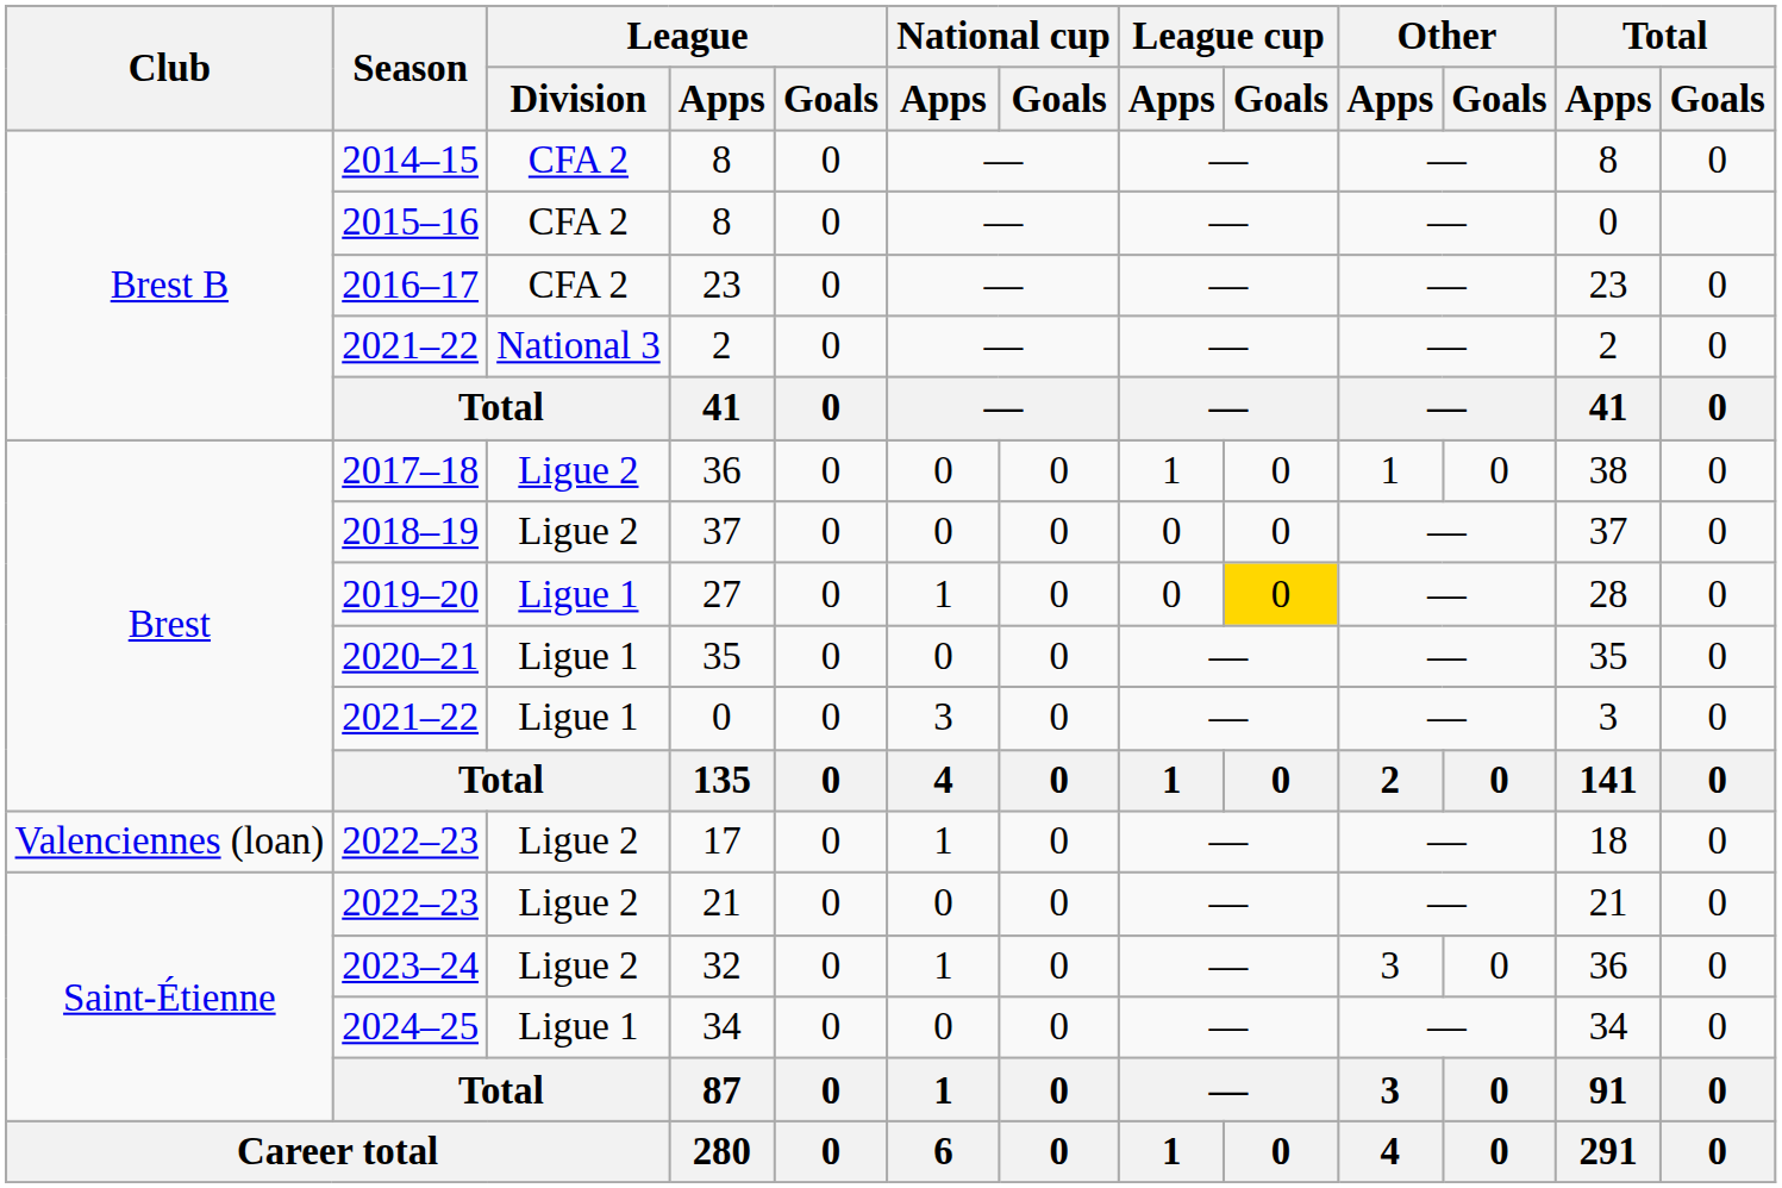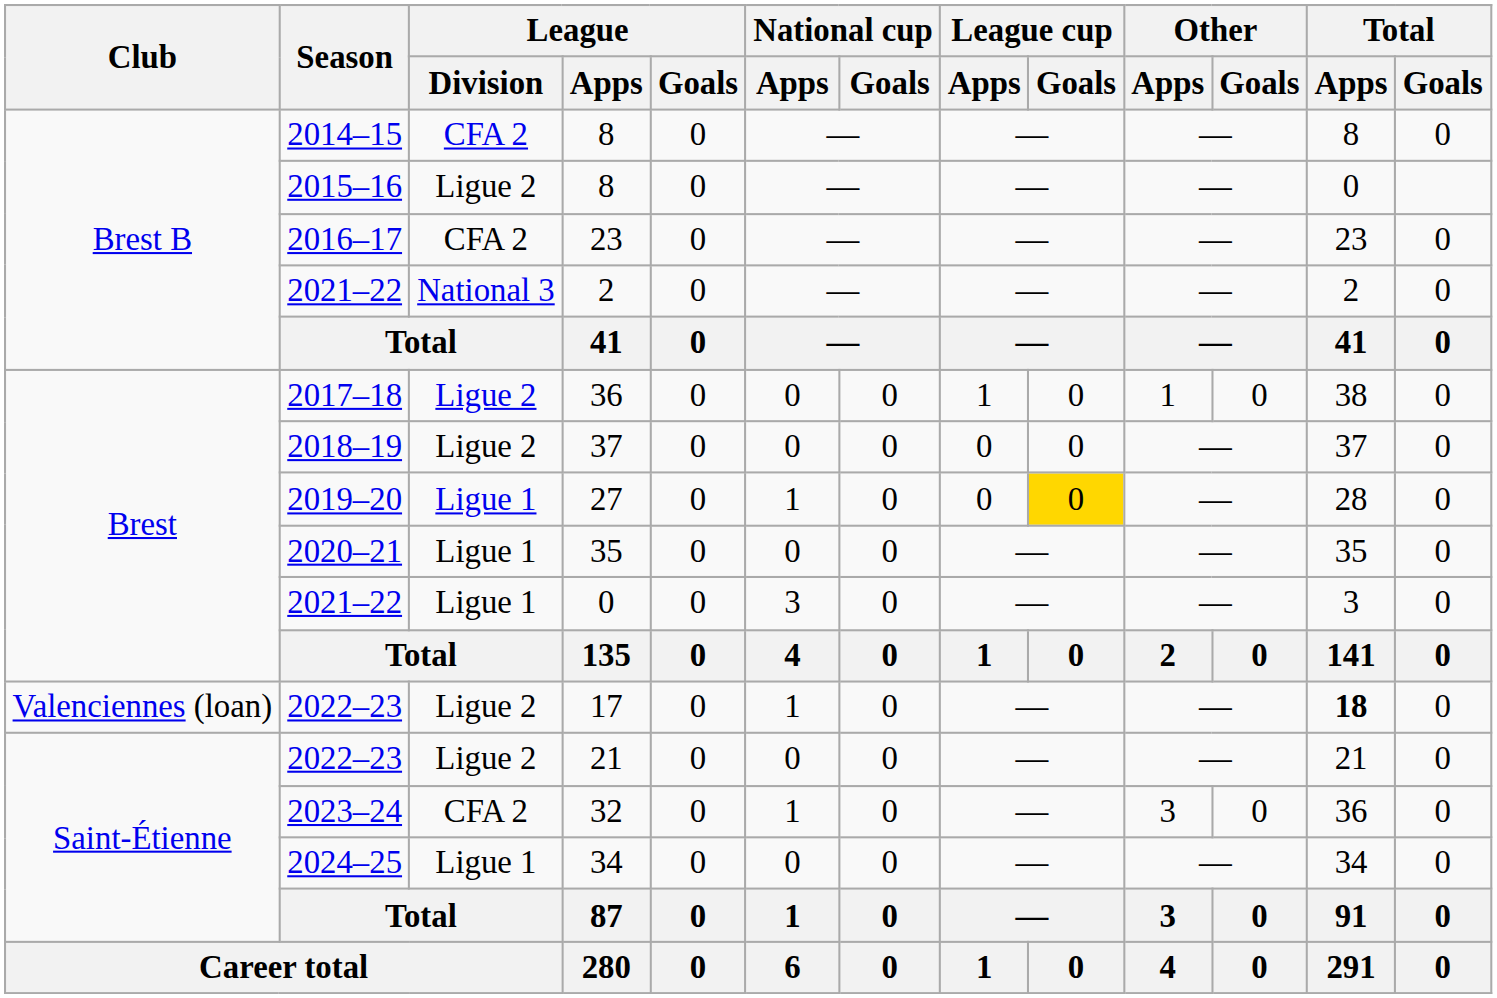2015–16 / 8 | League / Division: CFA 2 -> Ligue 2
17 | Total / Apps: normal -> bold
32 | League / Division: Ligue 2 -> CFA 2
